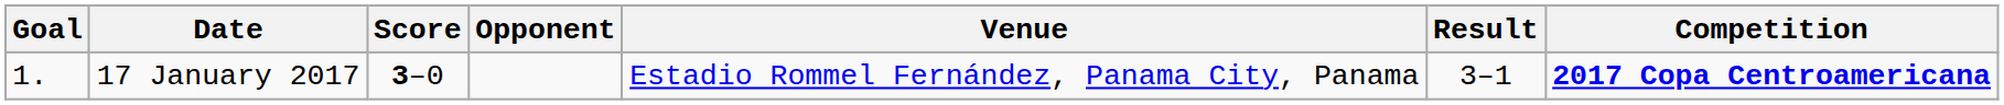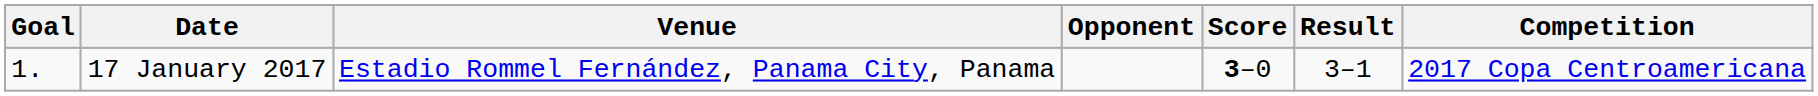columns swapped: Venue <-> Score
17 January 2017 | Competition: bold -> normal
